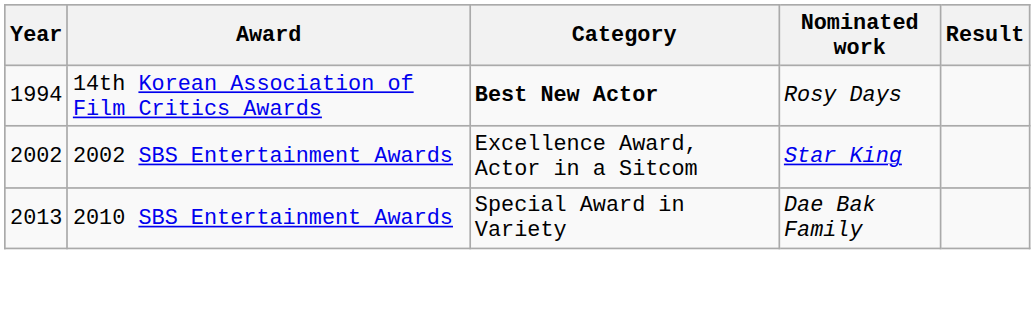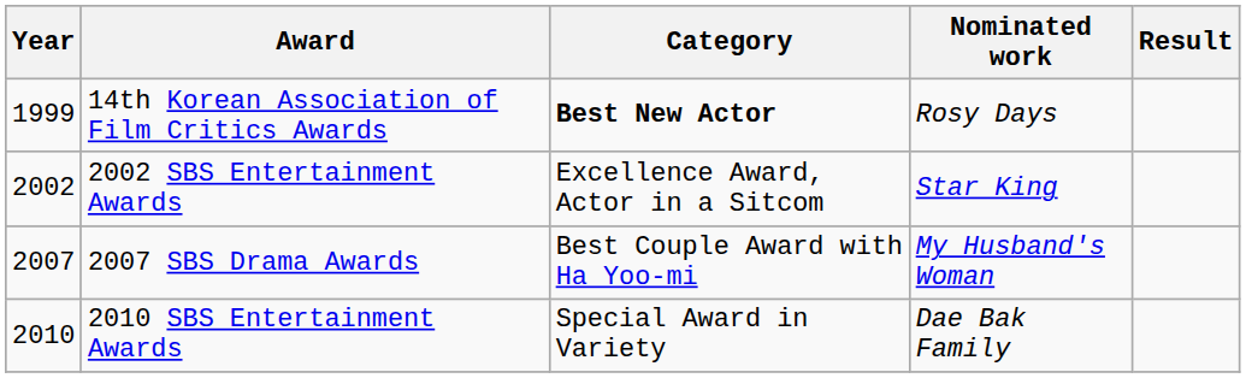14th Korean Association of Film Critics Awards | Year: 1994 -> 1999
+ row: 2007 | 2007 SBS Drama Awards | Best Couple Award with Ha Yoo-mi | My Husband's Woman
2010 SBS Entertainment Awards | Year: 2013 -> 2010
